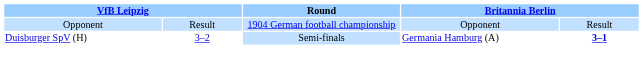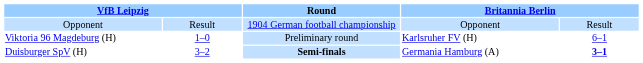+ row: Viktoria 96 Magdeburg (H) | 1–0 | Preliminary round | Karlsruher FV (H) | 6–1
Duisburger SpV (H) | Round: normal -> bold
